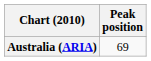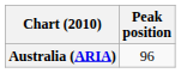Australia (ARIA) | Peak position: 69 -> 96
